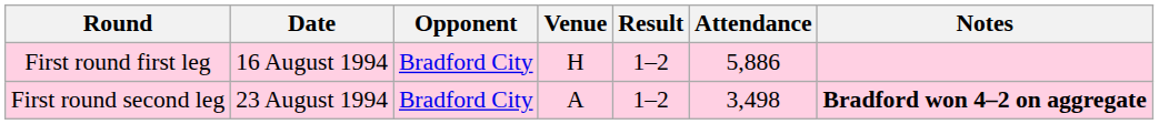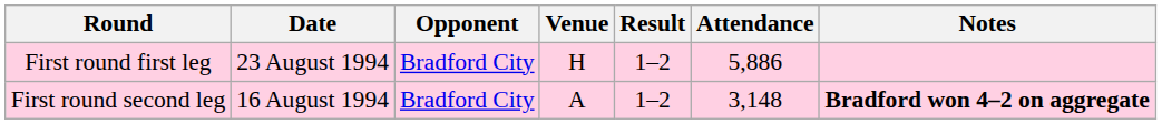First round first leg | Date: 16 August 1994 -> 23 August 1994
First round second leg | Date: 23 August 1994 -> 16 August 1994
First round second leg | Attendance: 3,498 -> 3,148
